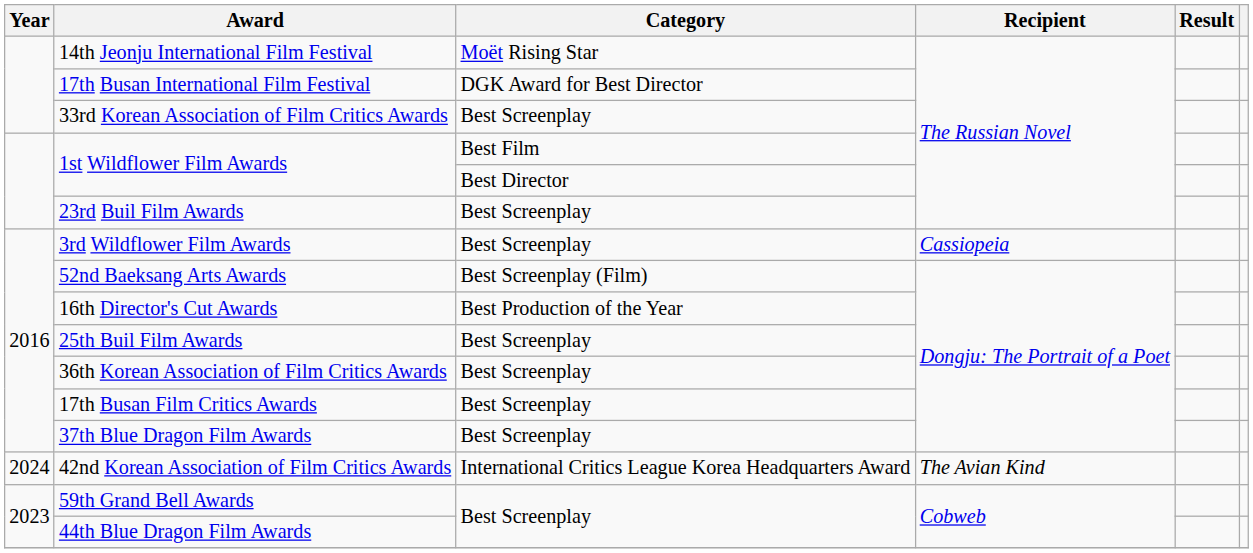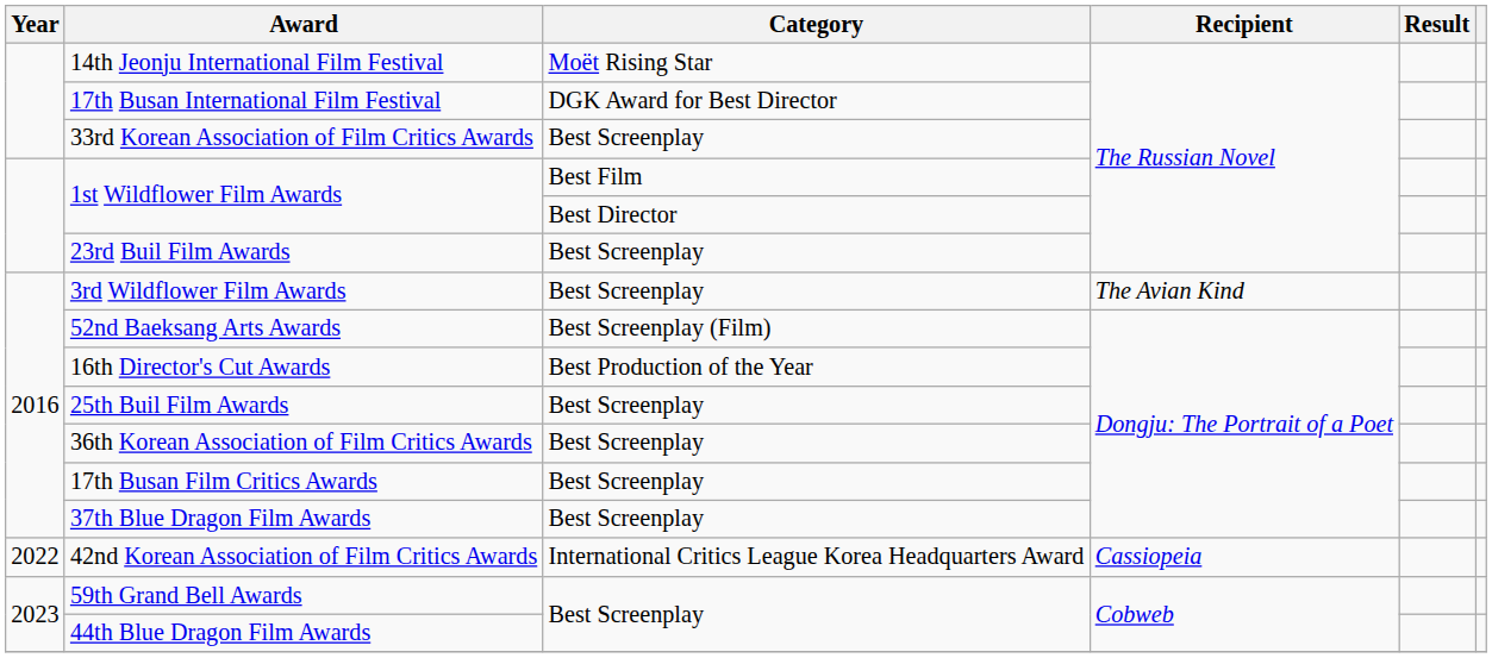3rd Wildflower Film Awards | Recipient: Cassiopeia -> The Avian Kind
42nd Korean Association of Film Critics Awards | Year: 2024 -> 2022
42nd Korean Association of Film Critics Awards | Recipient: The Avian Kind -> Cassiopeia
